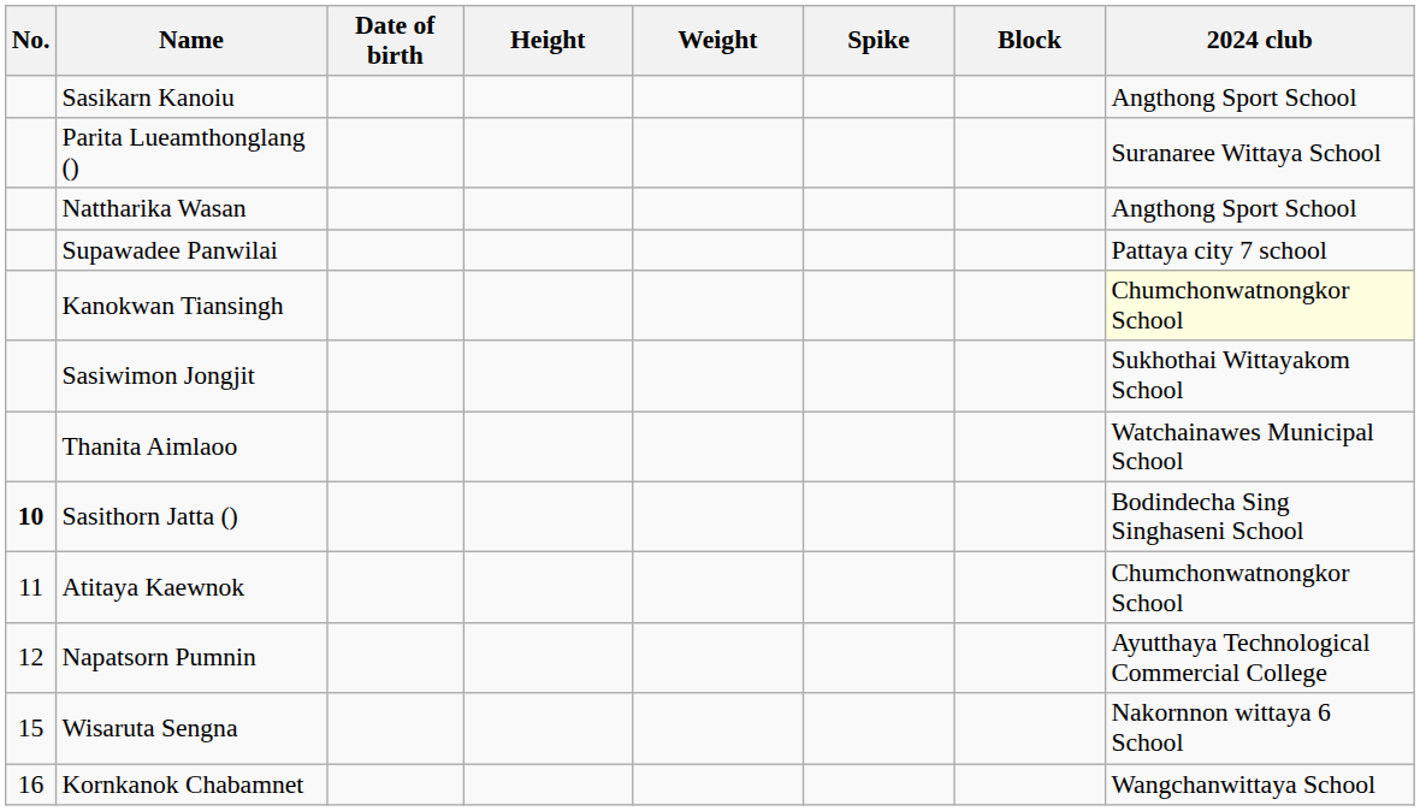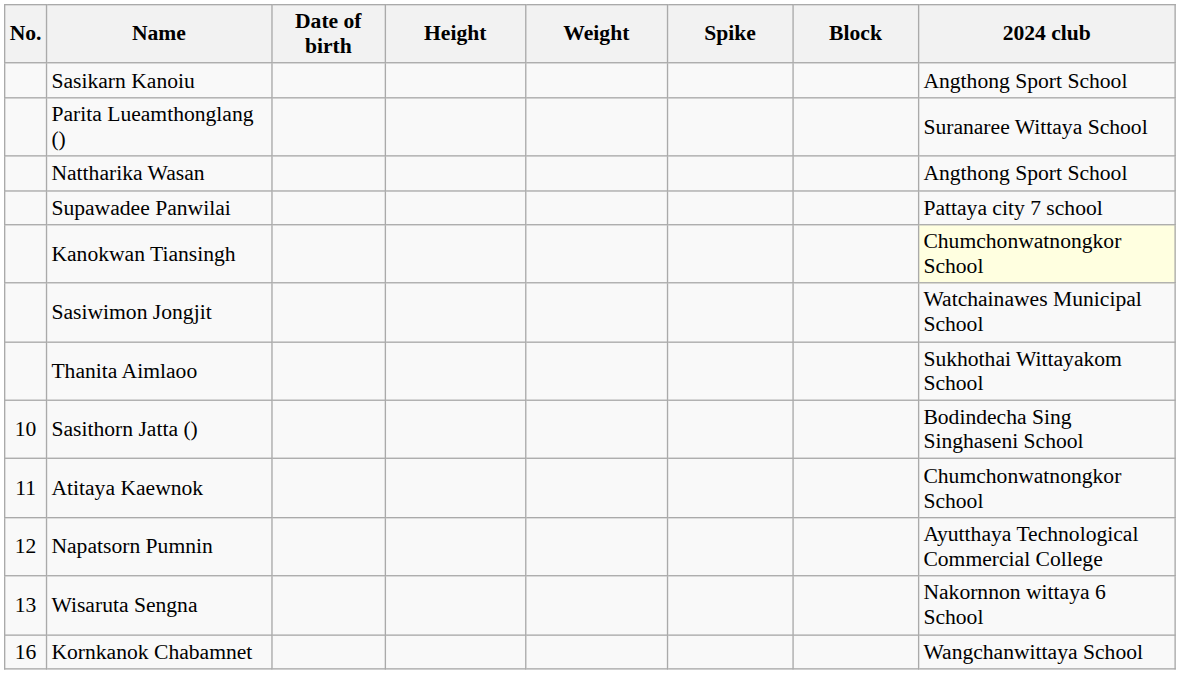Sasiwimon Jongjit | 2024 club: Sukhothai Wittayakom School -> Watchainawes Municipal School
Thanita Aimlaoo | 2024 club: Watchainawes Municipal School -> Sukhothai Wittayakom School
Sasithorn Jatta () | No.: bold -> normal
Wisaruta Sengna | No.: 15 -> 13
